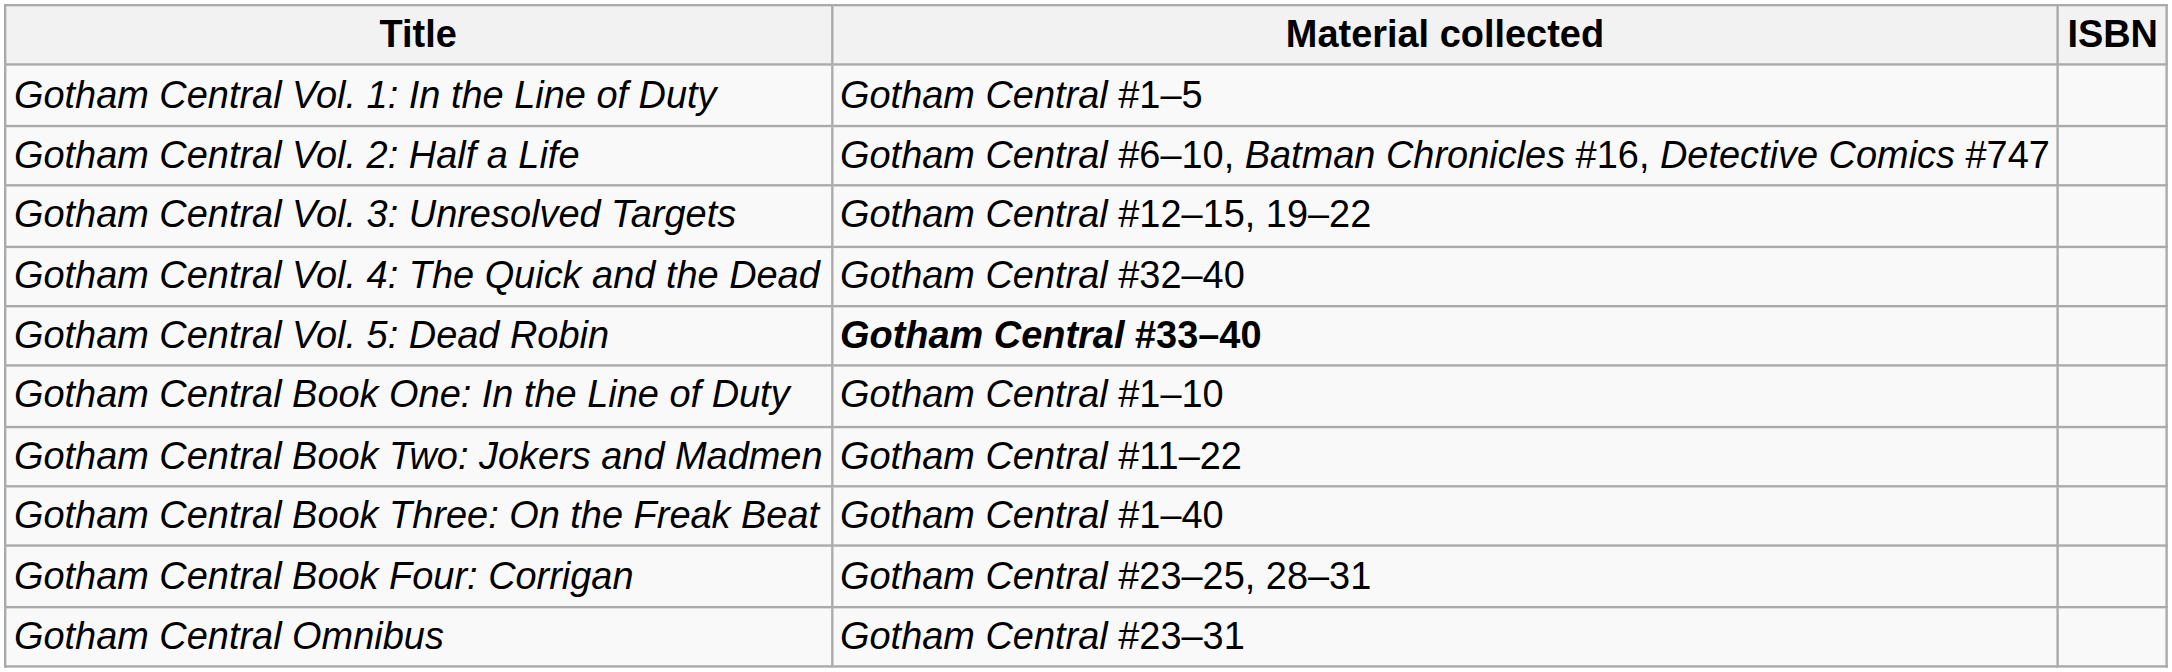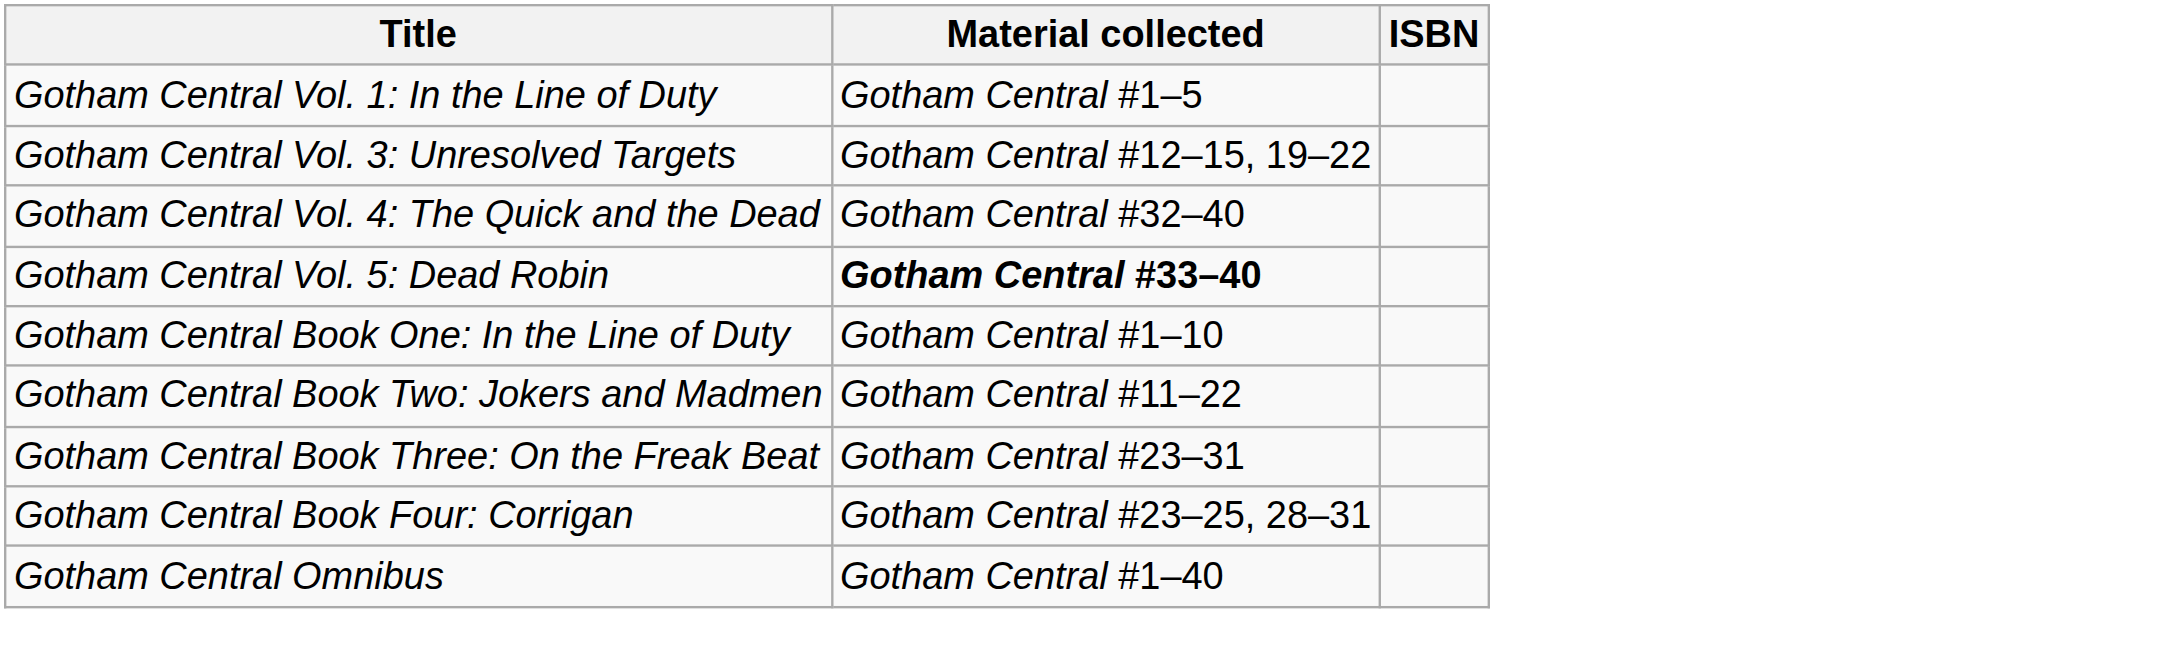- row: Gotham Central Vol. 2: Half a Life | Gotham Central #6–10, Batman Chronicles #16, Detective Comics #747
Gotham Central Book Three: On the Freak Beat | Material collected: Gotham Central #1–40 -> Gotham Central #23–31
Gotham Central Omnibus | Material collected: Gotham Central #23–31 -> Gotham Central #1–40
